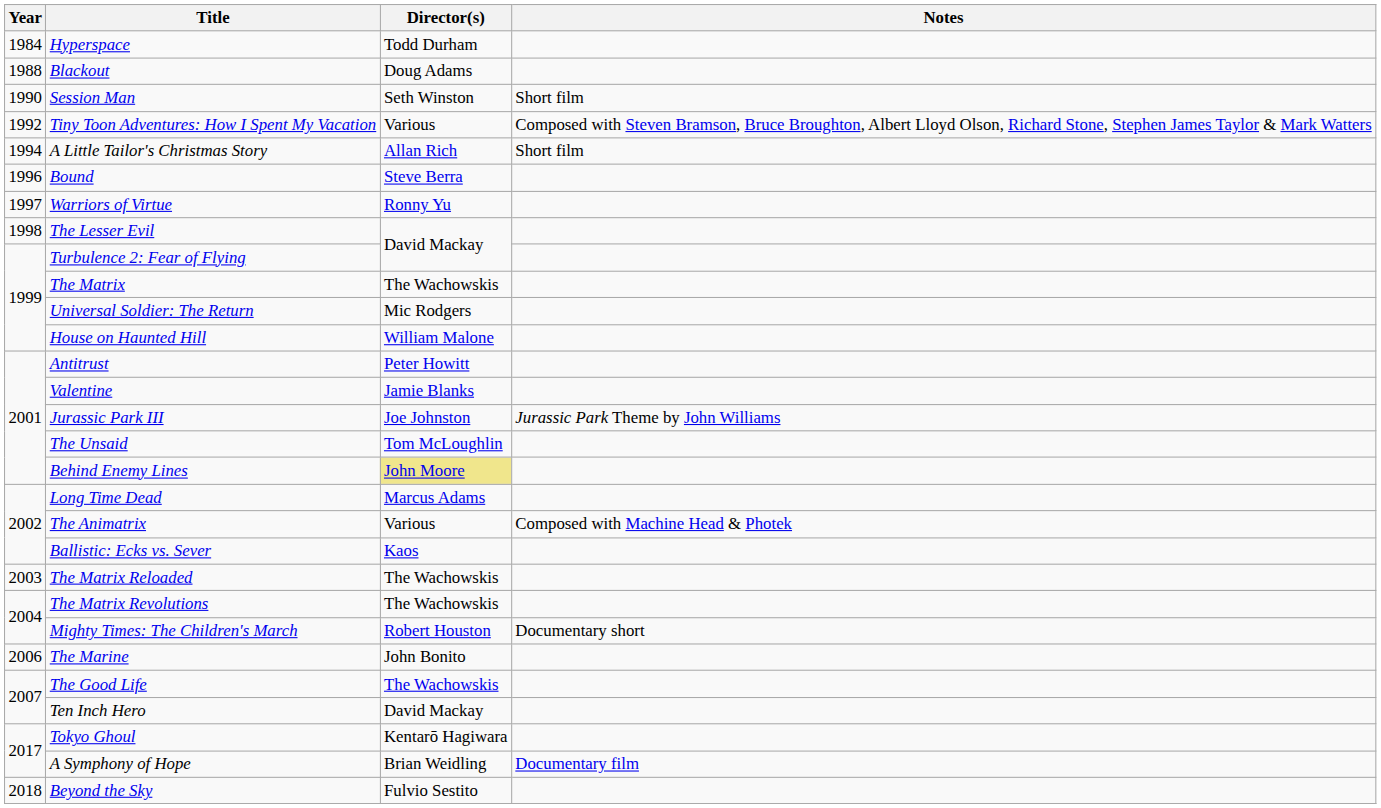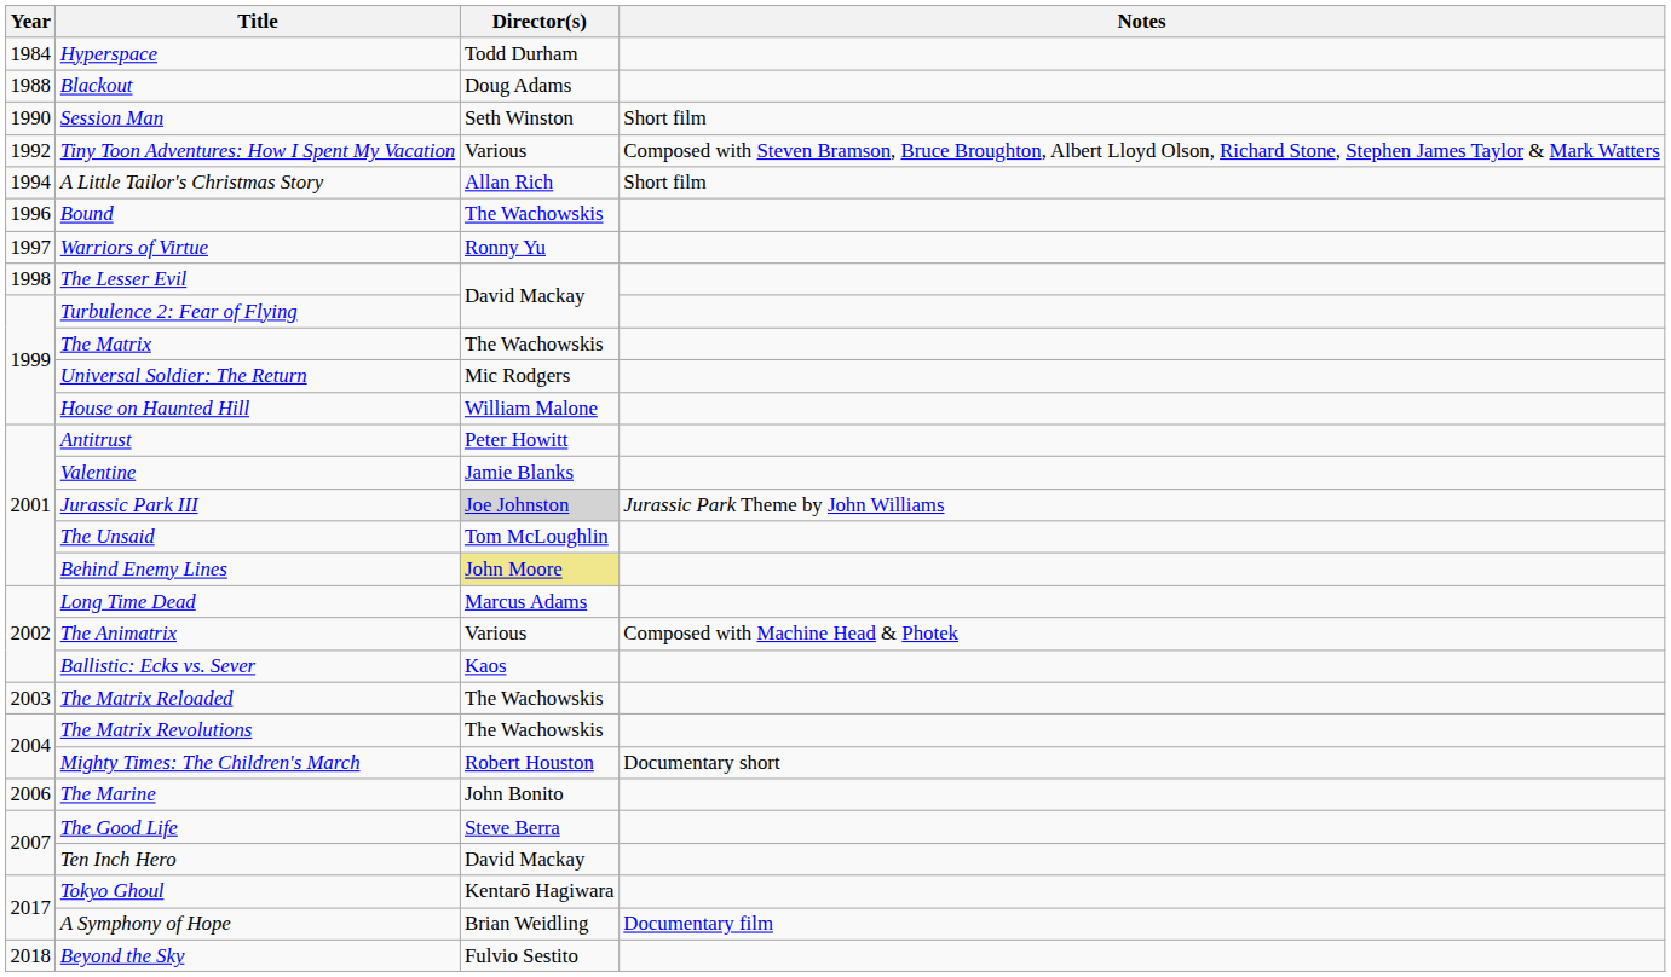Bound | Director(s): Steve Berra -> The Wachowskis
Jurassic Park III | Director(s): no background -> lightgrey background
The Good Life | Director(s): The Wachowskis -> Steve Berra
